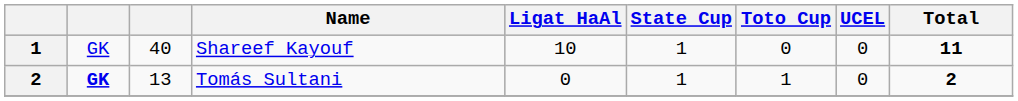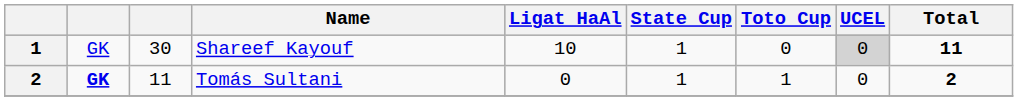Shareef Kayouf | column 3: 40 -> 30
Shareef Kayouf | UCEL: no background -> lightgrey background
Tomás Sultani | column 3: 13 -> 11
